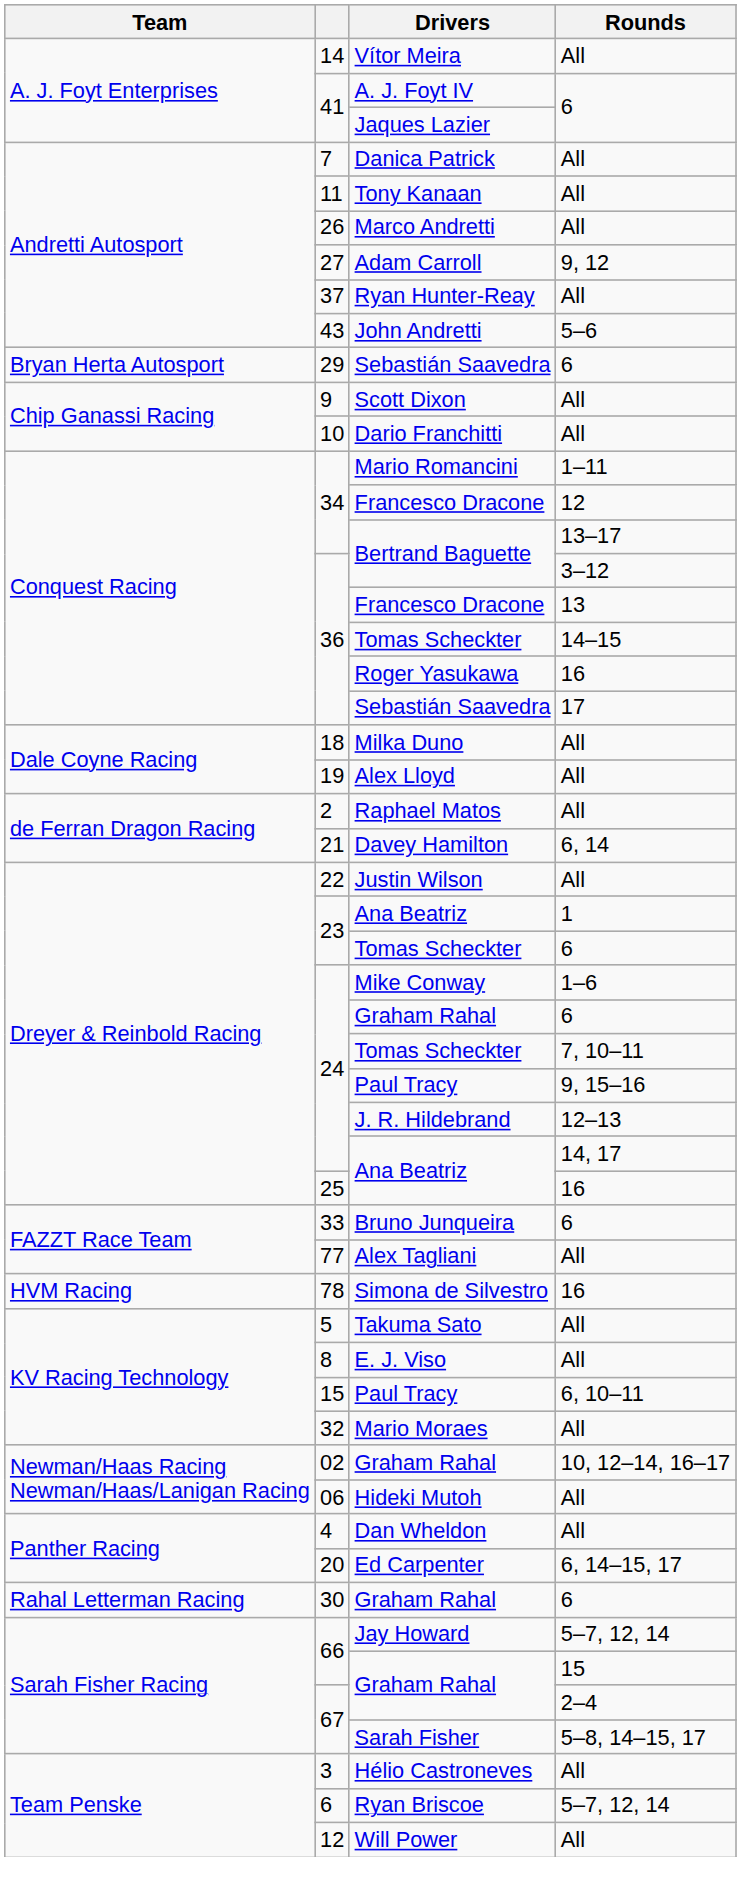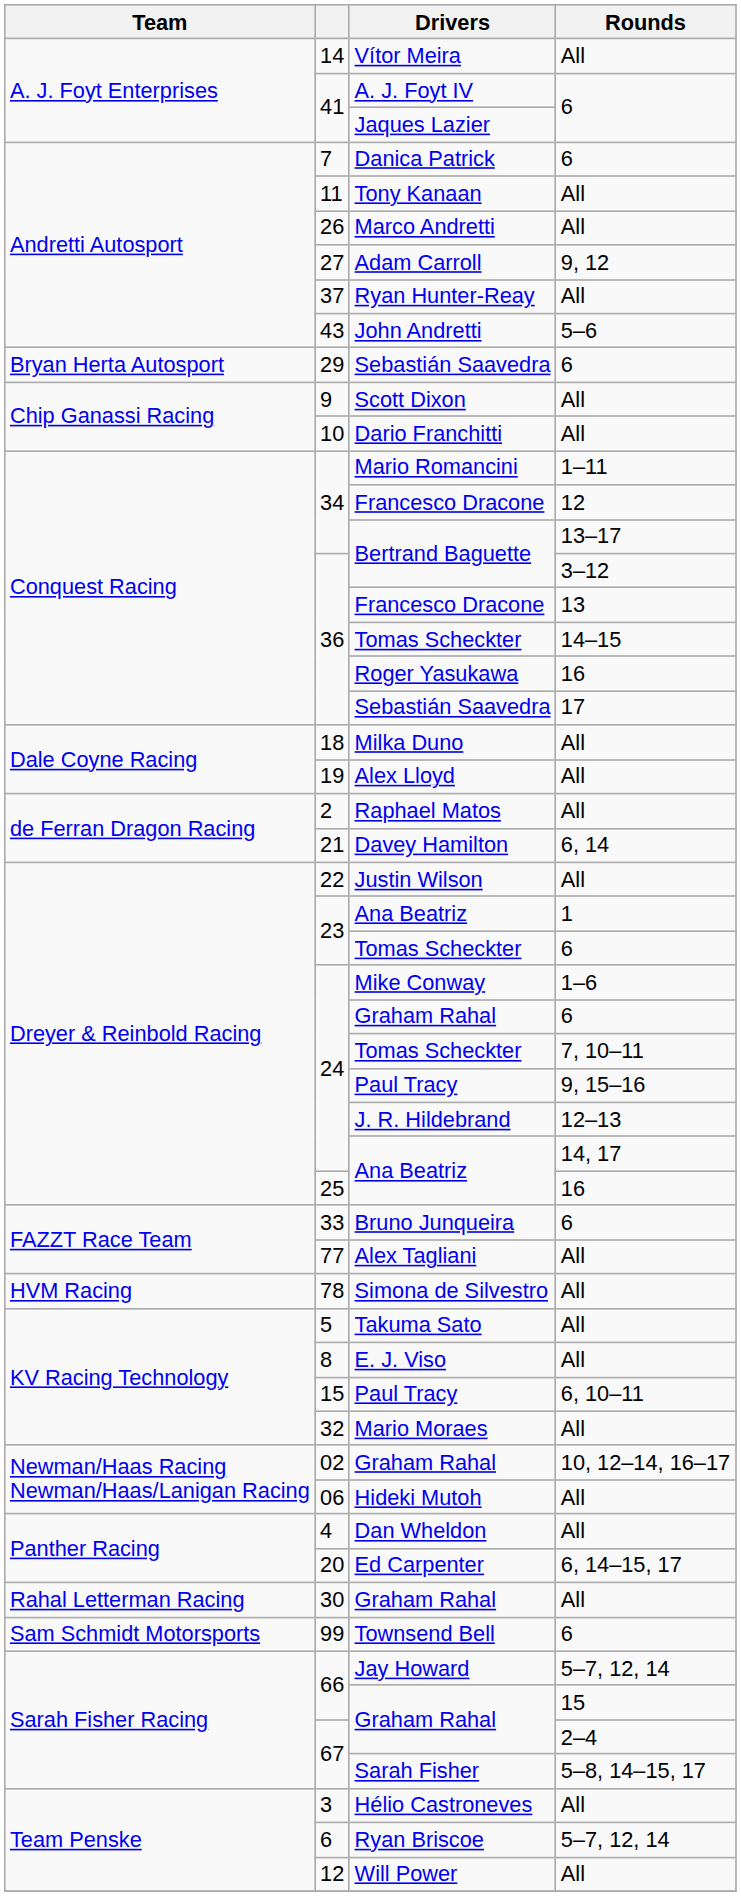Danica Patrick | Rounds: All -> 6
Simona de Silvestro | Rounds: 16 -> All
30 / Graham Rahal | Rounds: 6 -> All
+ row: Sam Schmidt Motorsports | 99 | Townsend Bell | 6
